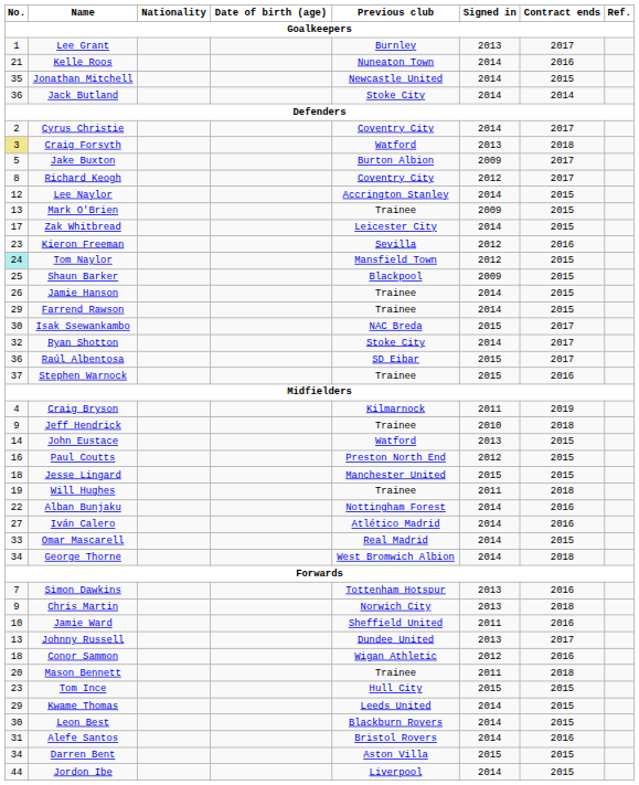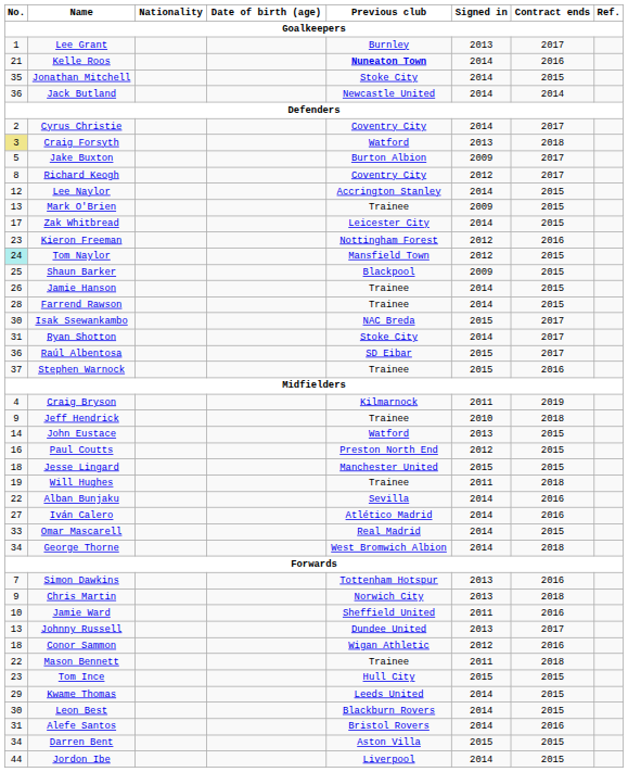Kelle Roos | Previous club: normal -> bold
Jonathan Mitchell | Previous club: Newcastle United -> Stoke City
Jack Butland | Previous club: Stoke City -> Newcastle United
Kieron Freeman | Previous club: Sevilla -> Nottingham Forest
Farrend Rawson | No.: 29 -> 28
Ryan Shotton | No.: 32 -> 31
Alban Bunjaku | Previous club: Nottingham Forest -> Sevilla
Mason Bennett | No.: 20 -> 22
